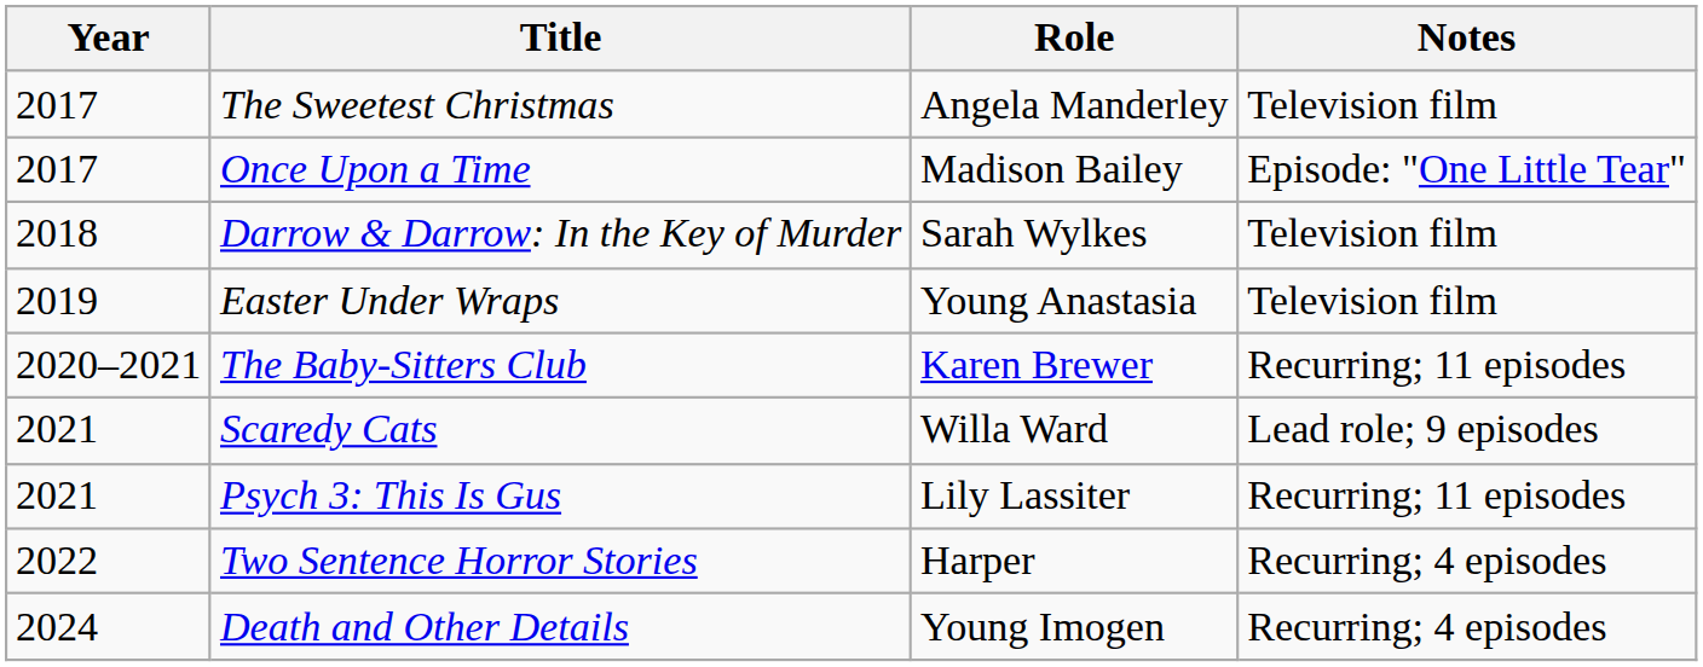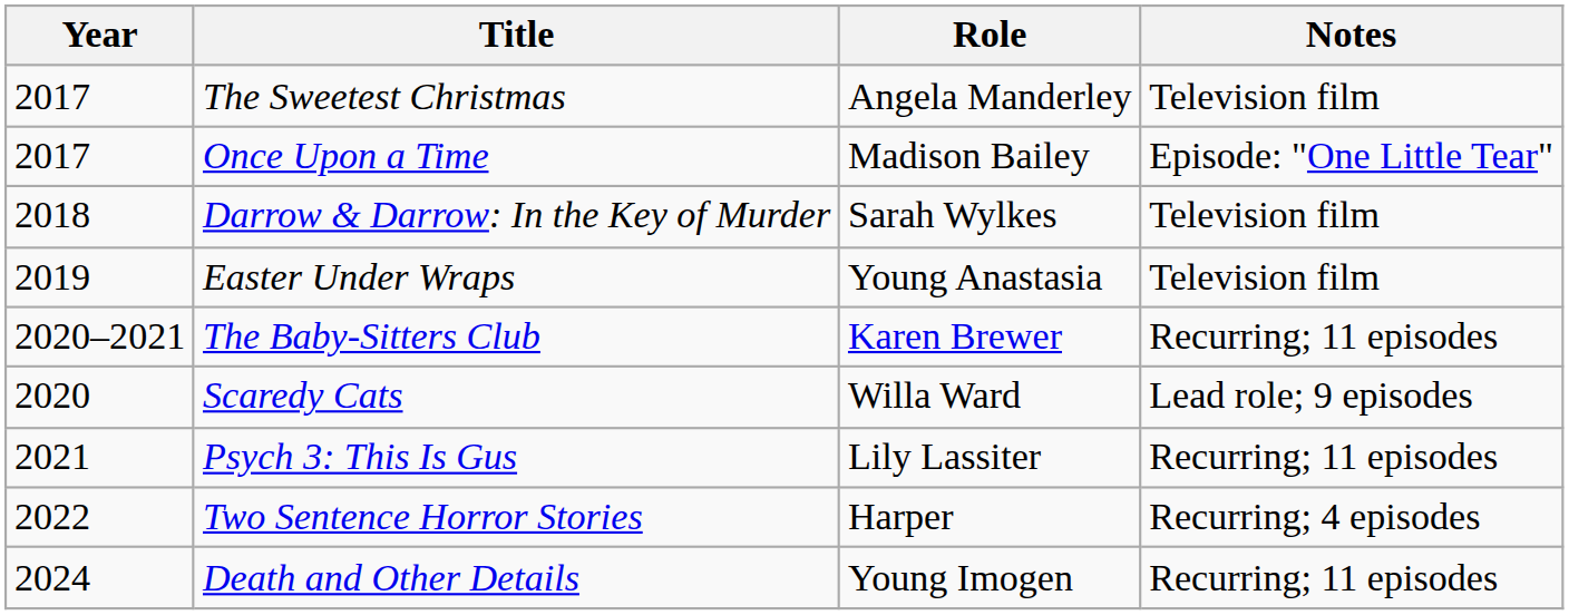Scaredy Cats | Year: 2021 -> 2020
Death and Other Details | Notes: Recurring; 4 episodes -> Recurring; 11 episodes
